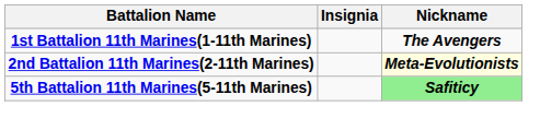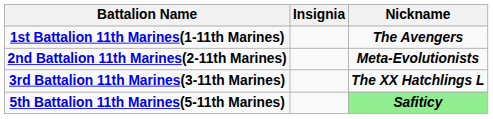2nd Battalion 11th Marines(2-11th Marines) | Nickname: lightyellow background -> no background
+ row: 3rd Battalion 11th Marines(3-11th Marines) | The XX Hatchlings L
